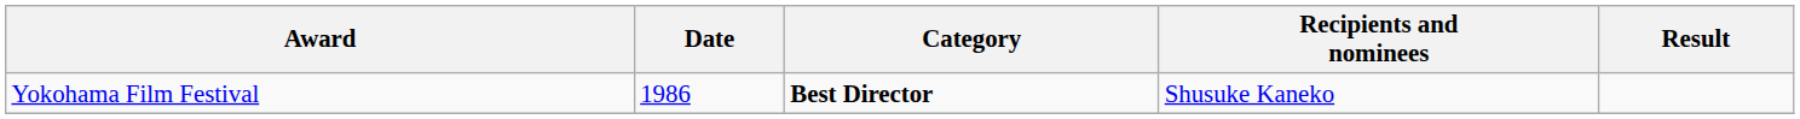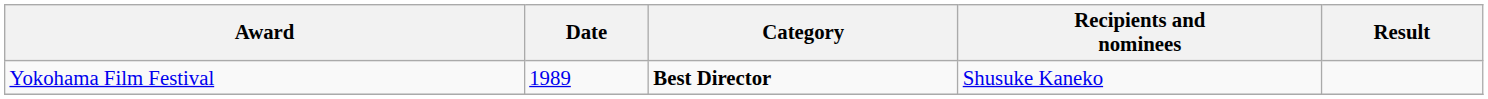Yokohama Film Festival | Date: 1986 -> 1989
